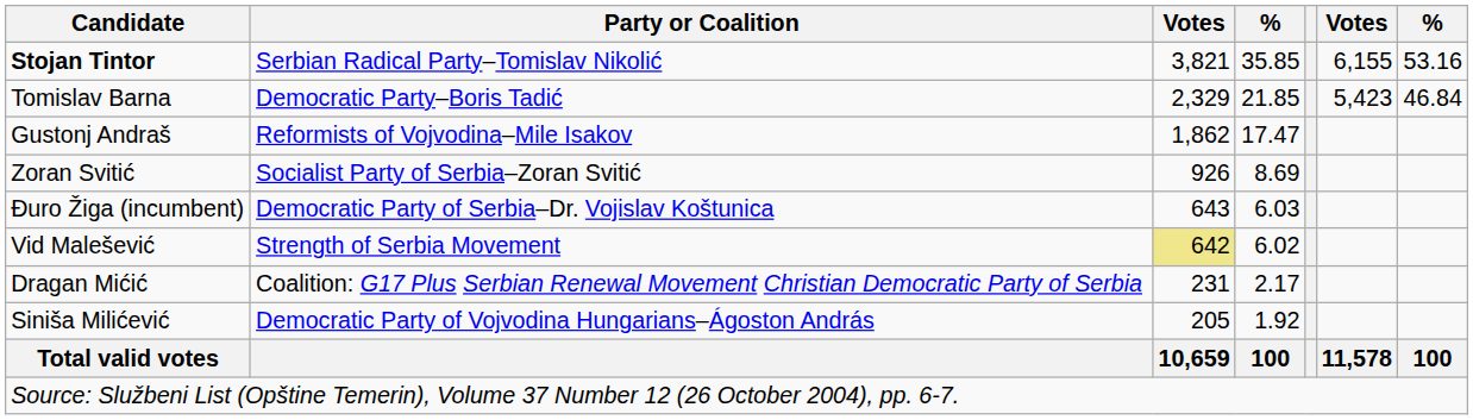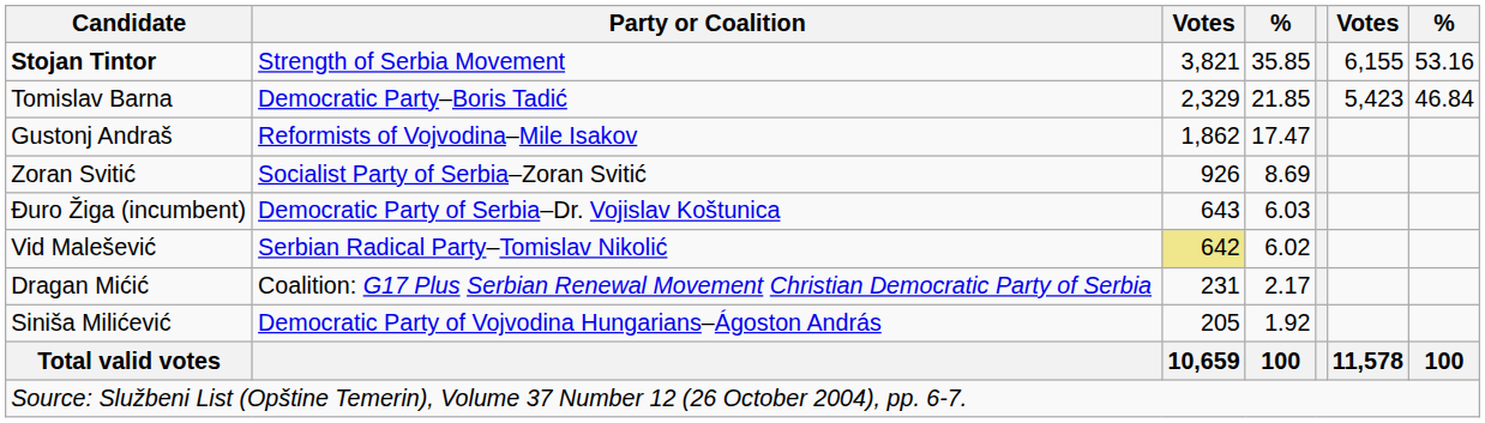Stojan Tintor | Party or Coalition: Serbian Radical Party–Tomislav Nikolić -> Strength of Serbia Movement
Vid Malešević | Party or Coalition: Strength of Serbia Movement -> Serbian Radical Party–Tomislav Nikolić
